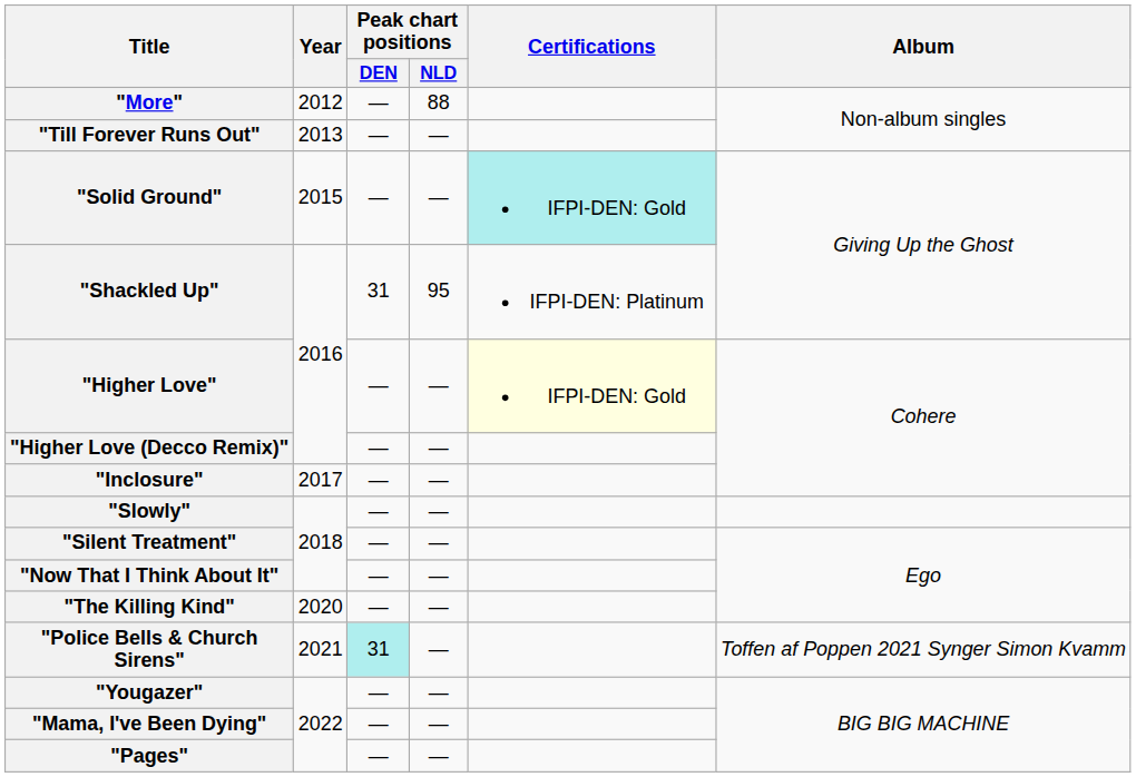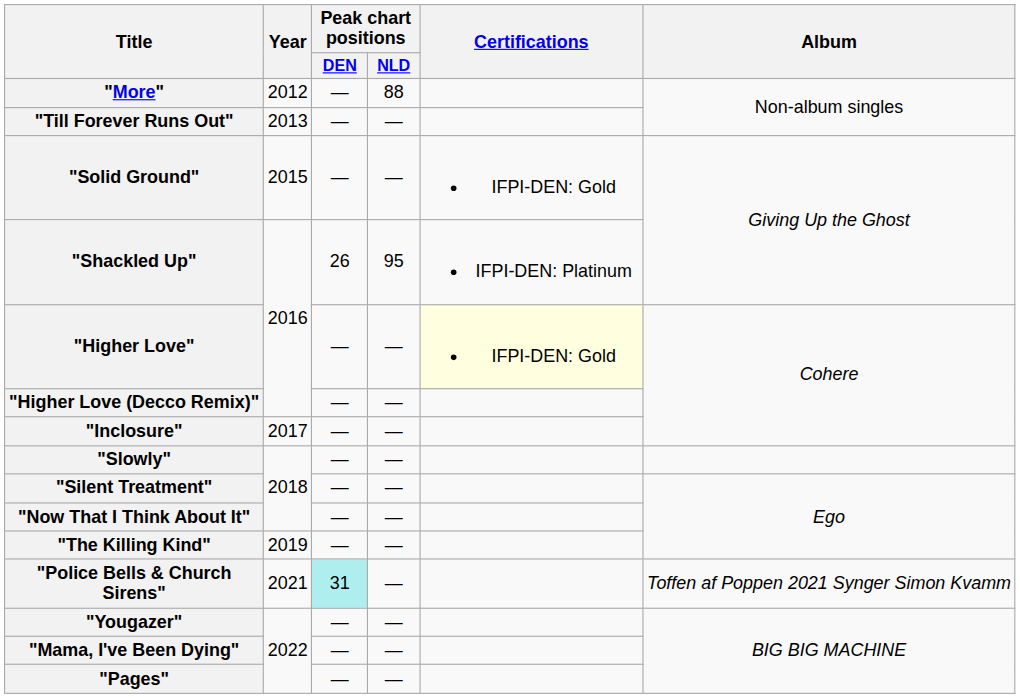"Solid Ground" | Certifications: paleturquoise background -> no background
"Shackled Up" | Peak chart positions / DEN: 31 -> 26
"The Killing Kind" | Year: 2020 -> 2019
